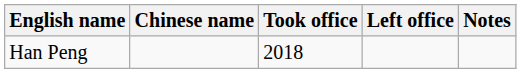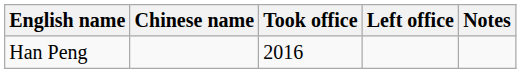Han Peng | Took office: 2018 -> 2016
